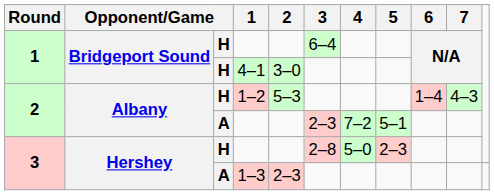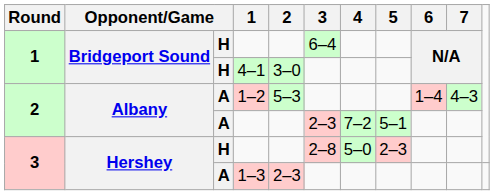1–2 | column 3: H -> A
